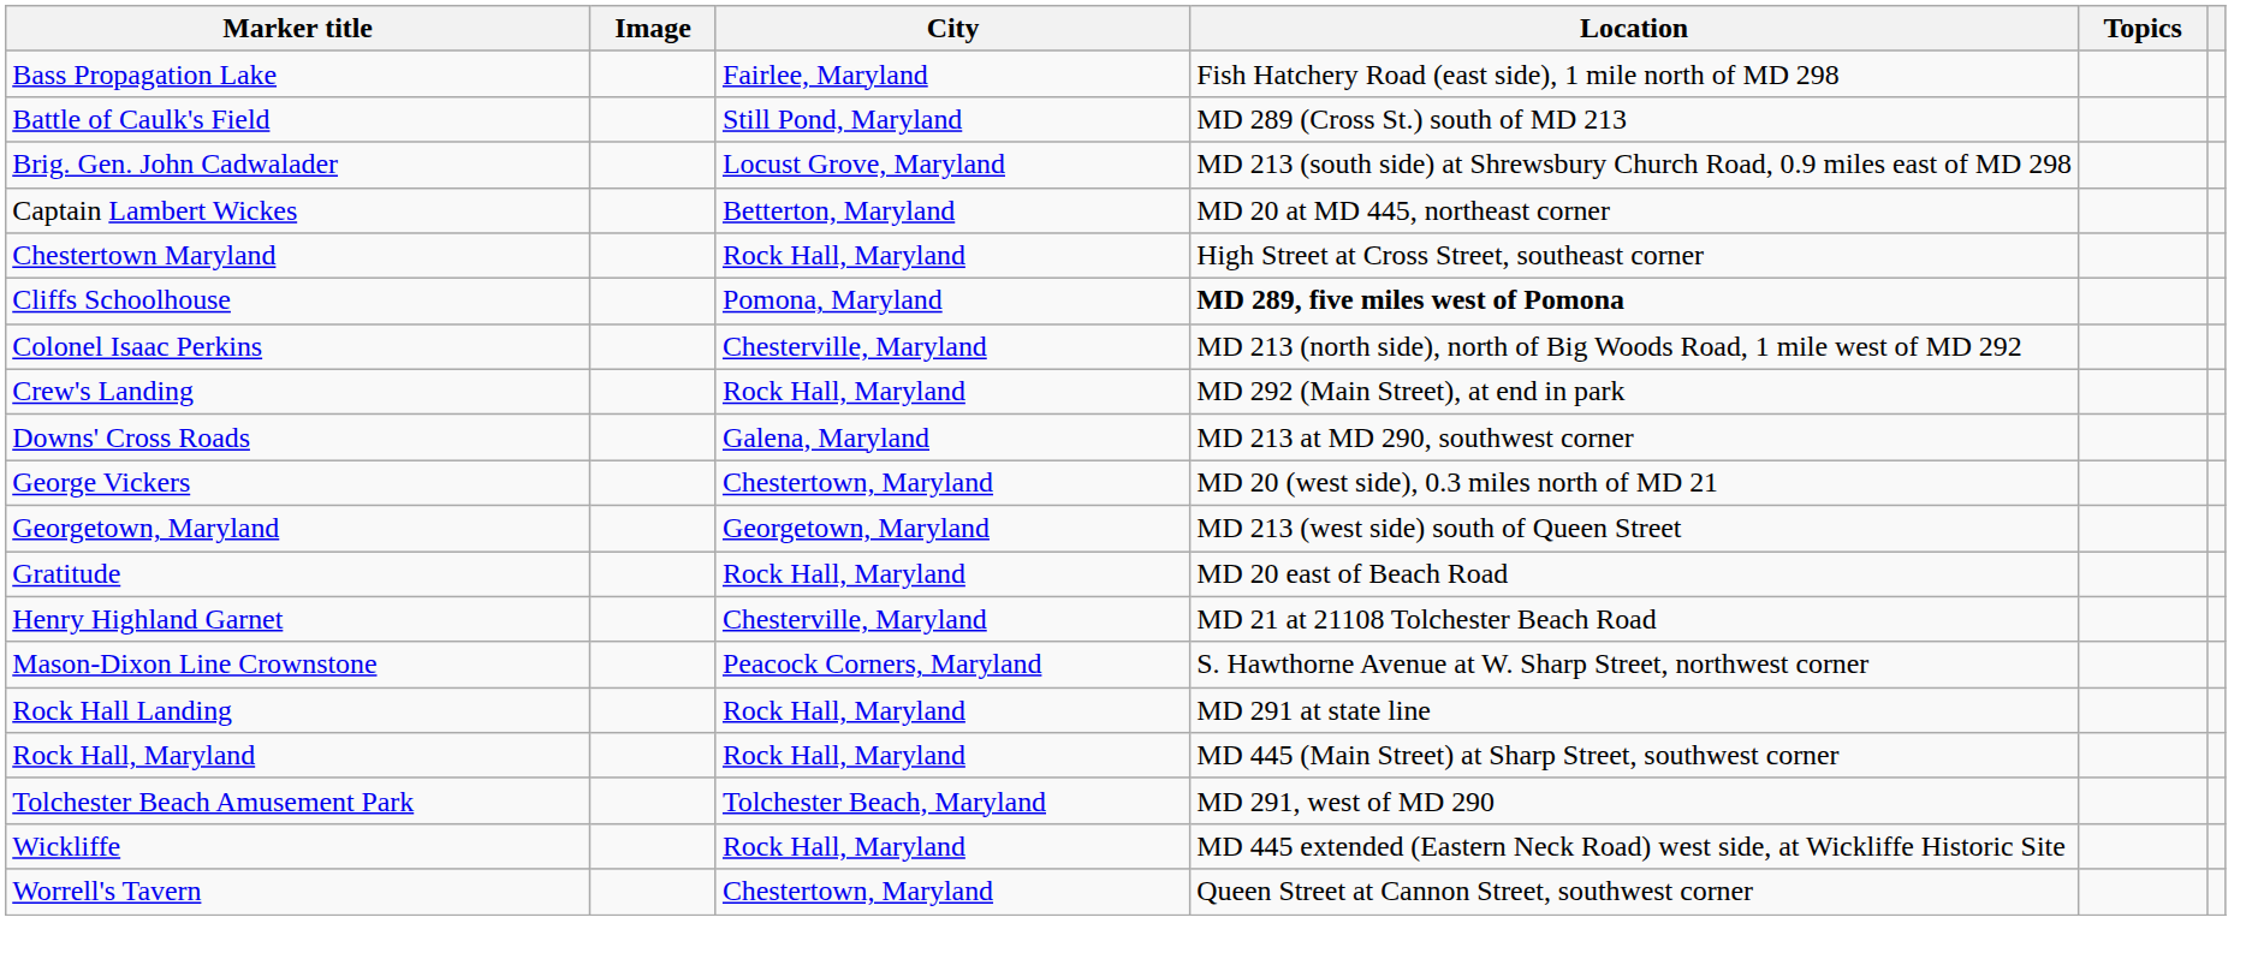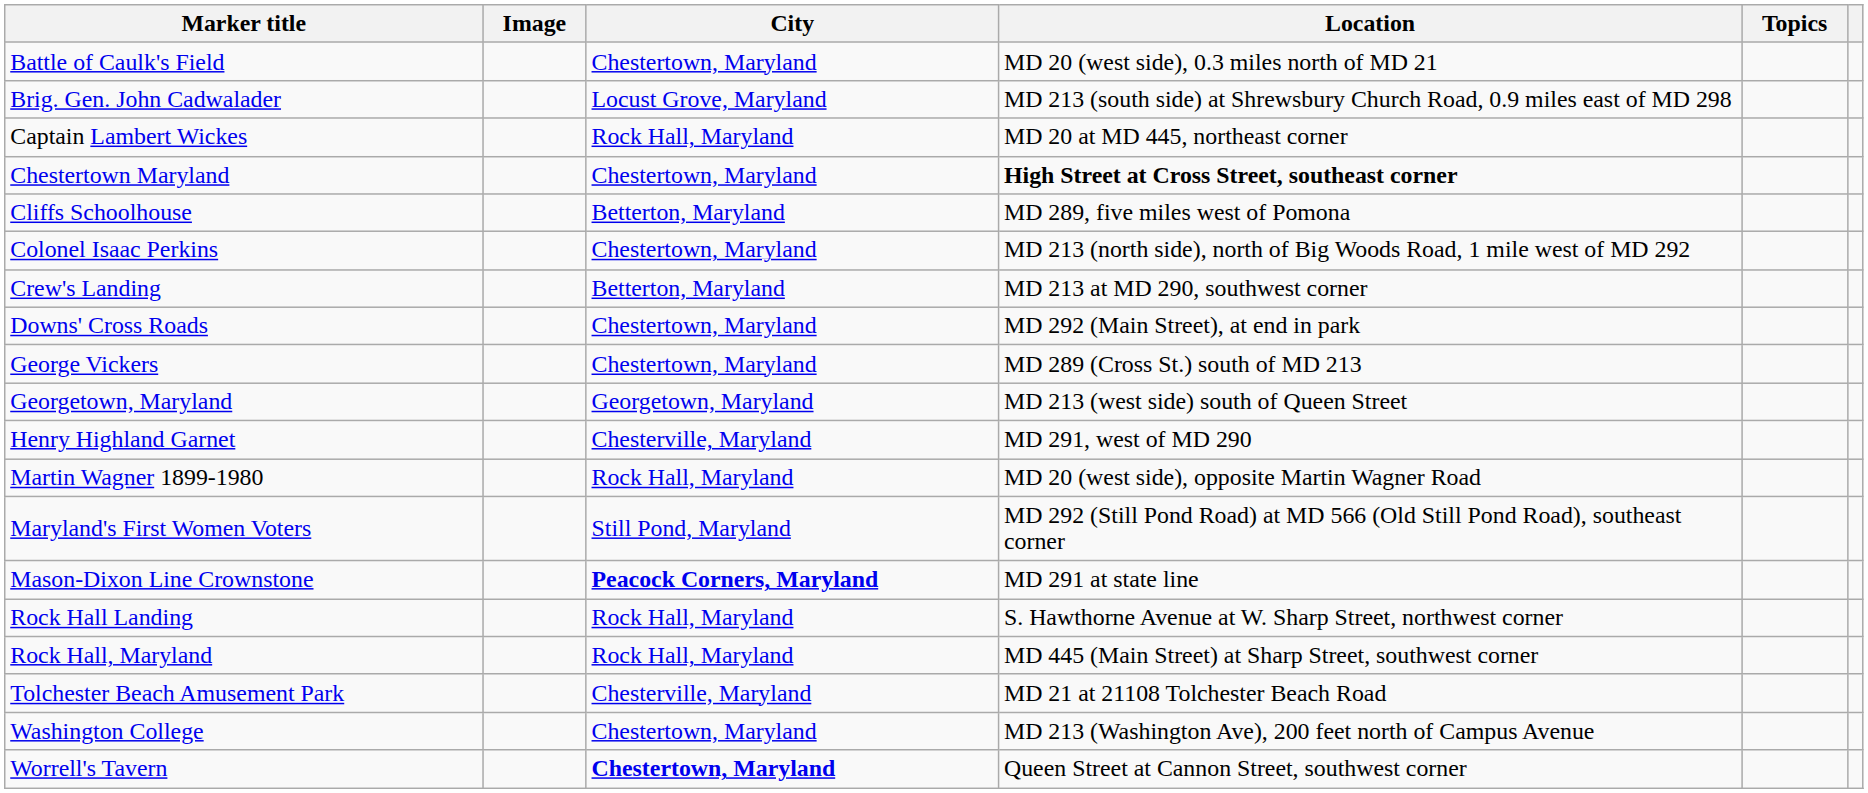- row: Bass Propagation Lake | Fairlee, Maryland | Fish Hatchery Road (east side), 1 mile north of MD 298
Battle of Caulk's Field | City: Still Pond, Maryland -> Chestertown, Maryland
Battle of Caulk's Field | Location: MD 289 (Cross St.) south of MD 213 -> MD 20 (west side), 0.3 miles north of MD 21
Captain Lambert Wickes | City: Betterton, Maryland -> Rock Hall, Maryland
Chestertown Maryland | City: Rock Hall, Maryland -> Chestertown, Maryland
Chestertown Maryland | Location: normal -> bold
Cliffs Schoolhouse | City: Pomona, Maryland -> Betterton, Maryland
Cliffs Schoolhouse | Location: bold -> normal
Colonel Isaac Perkins | City: Chesterville, Maryland -> Chestertown, Maryland
Crew's Landing | City: Rock Hall, Maryland -> Betterton, Maryland
Crew's Landing | Location: MD 292 (Main Street), at end in park -> MD 213 at MD 290, southwest corner
Downs' Cross Roads | City: Galena, Maryland -> Chestertown, Maryland
Downs' Cross Roads | Location: MD 213 at MD 290, southwest corner -> MD 292 (Main Street), at end in park
George Vickers | Location: MD 20 (west side), 0.3 miles north of MD 21 -> MD 289 (Cross St.) south of MD 213
- row: Gratitude | Rock Hall, Maryland | MD 20 east of Beach Road
Henry Highland Garnet | Location: MD 21 at 21108 Tolchester Beach Road -> MD 291, west of MD 290
+ row: Martin Wagner 1899-1980 | Rock Hall, Maryland | MD 20 (west side), opposite Martin Wagner Road
+ row: Maryland's First Women Voters | Still Pond, Maryland | MD 292 (Still Pond Road) at MD 566 (Old Still Pond Road), southeast corner
Mason-Dixon Line Crownstone | City: normal -> bold
Mason-Dixon Line Crownstone | Location: S. Hawthorne Avenue at W. Sharp Street, northwest corner -> MD 291 at state line
Rock Hall Landing | Location: MD 291 at state line -> S. Hawthorne Avenue at W. Sharp Street, northwest corner
Tolchester Beach Amusement Park | City: Tolchester Beach, Maryland -> Chesterville, Maryland
Tolchester Beach Amusement Park | Location: MD 291, west of MD 290 -> MD 21 at 21108 Tolchester Beach Road
+ row: Washington College | Chestertown, Maryland | MD 213 (Washington Ave), 200 feet north of Campus Avenue
- row: Wickliffe | Rock Hall, Maryland | MD 445 extended (Eastern Neck Road) west side, at Wickliffe Historic Site
Worrell's Tavern | City: normal -> bold
